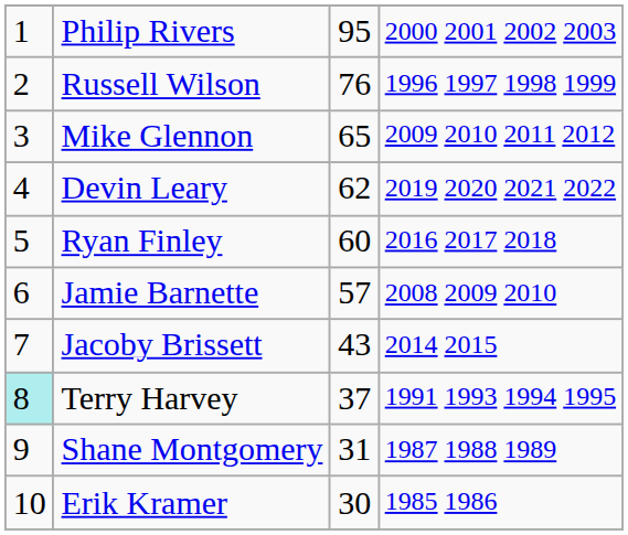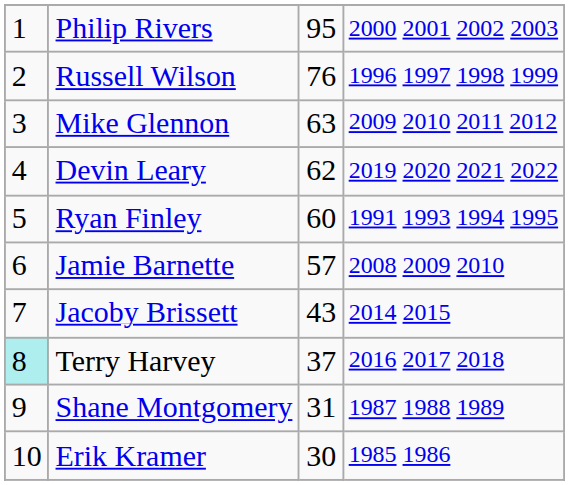Mike Glennon | column 3: 65 -> 63
Ryan Finley | column 4: 2016 2017 2018 -> 1991 1993 1994 1995
Terry Harvey | column 4: 1991 1993 1994 1995 -> 2016 2017 2018
